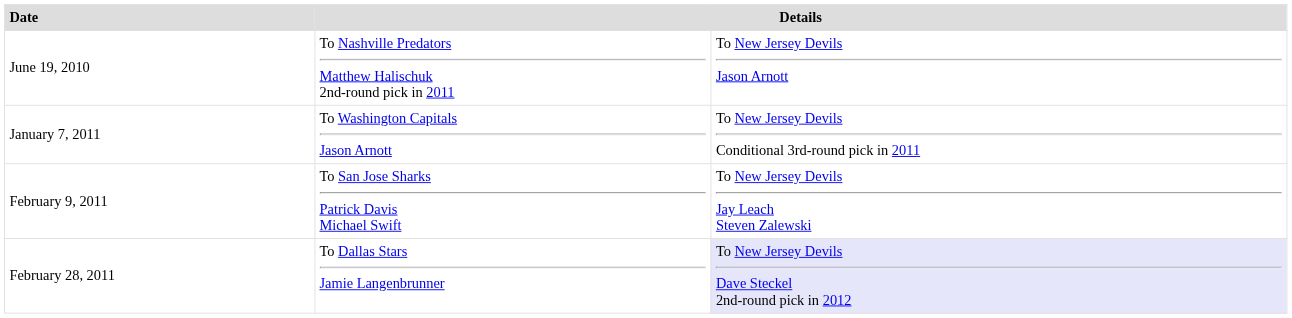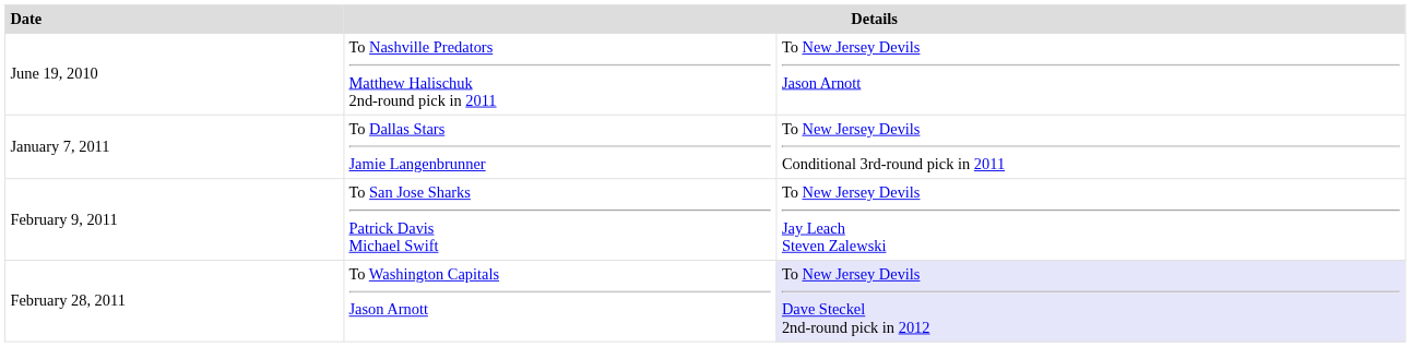January 7, 2011 | column 2: To Washington Capitals Jason Arnott -> To Dallas Stars Jamie Langenbrunner
February 28, 2011 | column 2: To Dallas Stars Jamie Langenbrunner -> To Washington Capitals Jason Arnott
